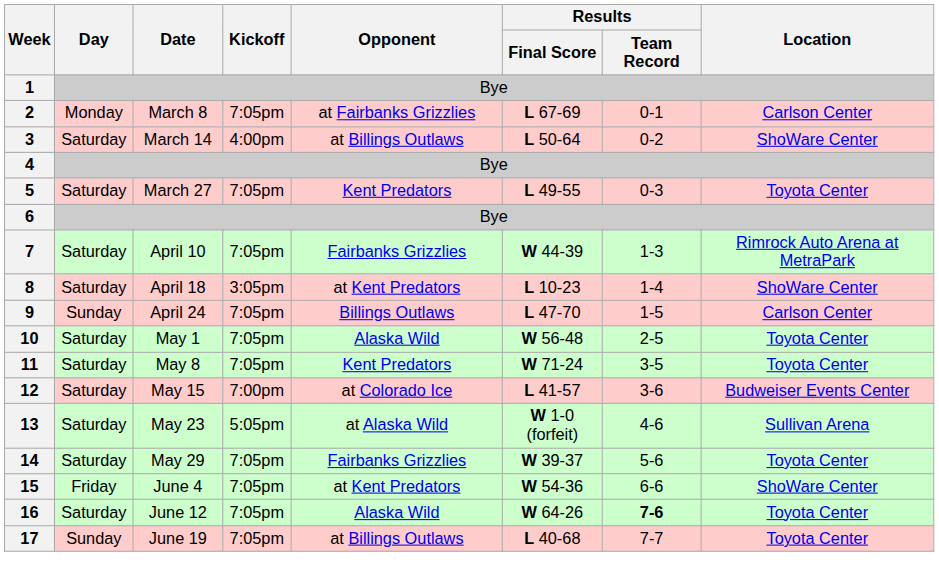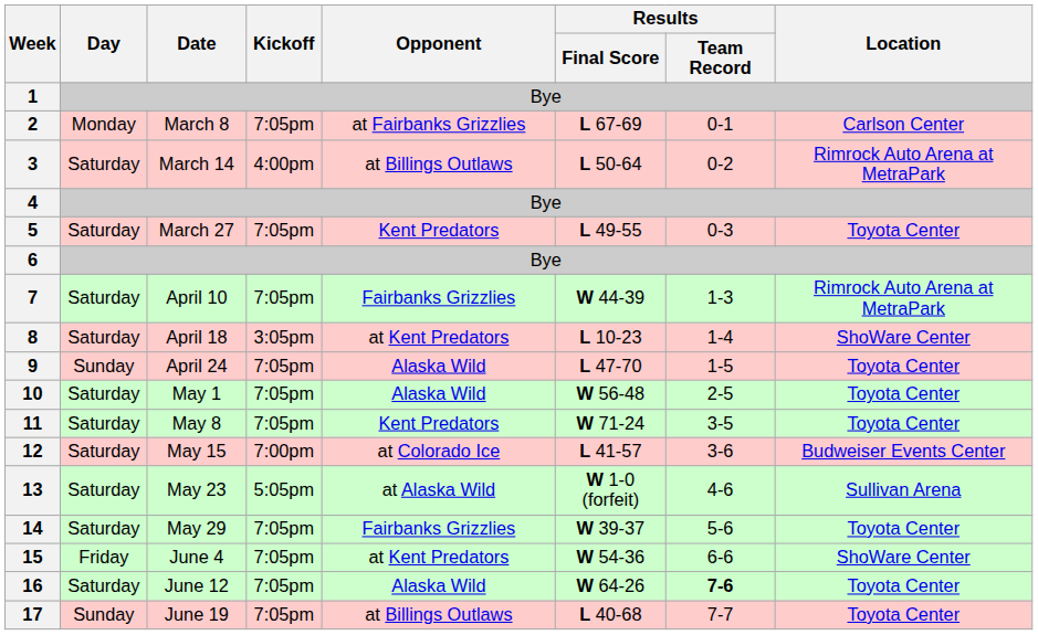3 | Location: ShoWare Center -> Rimrock Auto Arena at MetraPark
9 | Opponent: Billings Outlaws -> Alaska Wild
9 | Location: Carlson Center -> Toyota Center
